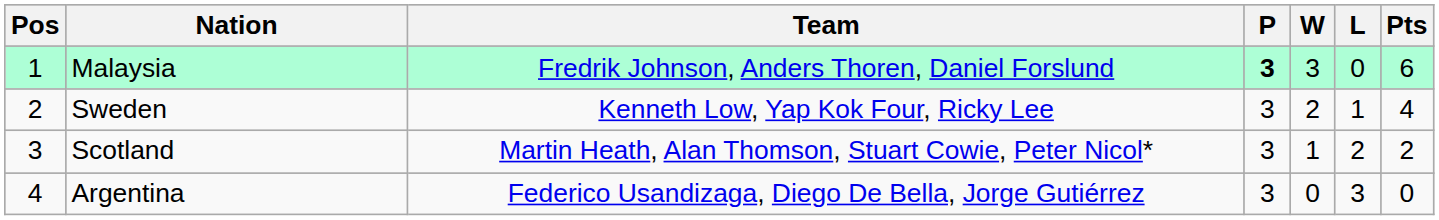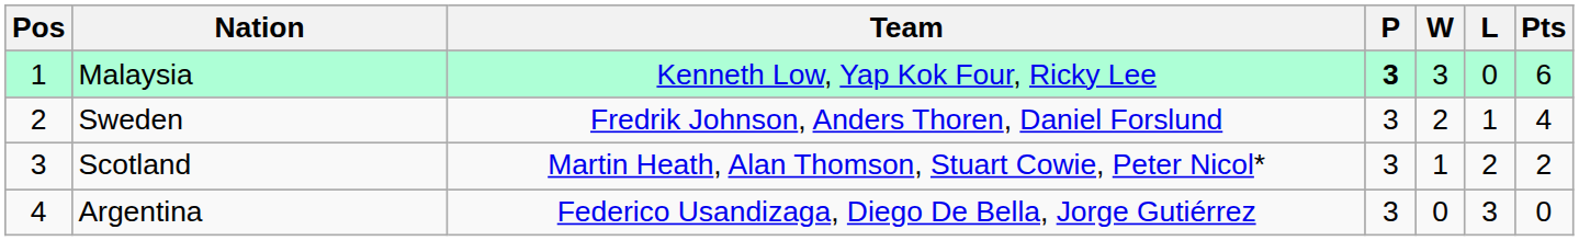Malaysia | Team: Fredrik Johnson, Anders Thoren, Daniel Forslund -> Kenneth Low, Yap Kok Four, Ricky Lee
Sweden | Team: Kenneth Low, Yap Kok Four, Ricky Lee -> Fredrik Johnson, Anders Thoren, Daniel Forslund
